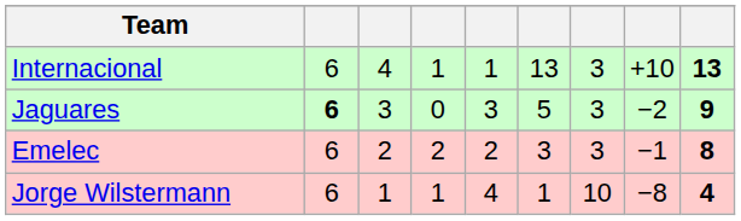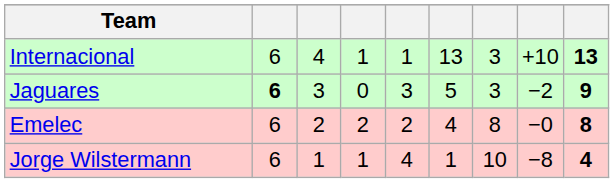Emelec | column 6: 3 -> 4
Emelec | column 7: 3 -> 8
Emelec | column 8: −1 -> −0
